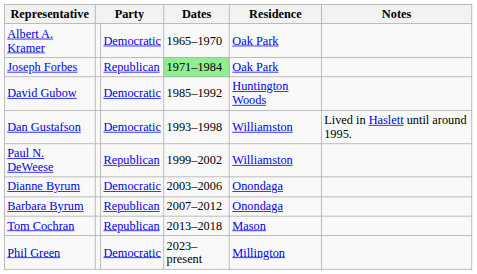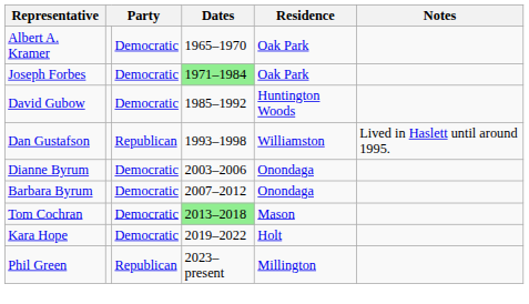Joseph Forbes | column 3: Republican -> Democratic
Dan Gustafson | column 3: Democratic -> Republican
- row: Paul N. DeWeese | Republican | 1999–2002 | Williamston
Barbara Byrum | column 3: Republican -> Democratic
Tom Cochran | column 3: Republican -> Democratic
Tom Cochran | Dates: no background -> lightgreen background
+ row: Kara Hope | Democratic | 2019–2022 | Holt
Phil Green | column 3: Democratic -> Republican
